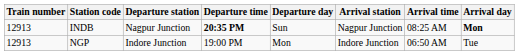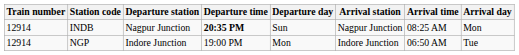INDB | Train number: 12913 -> 12914
INDB | Arrival day: bold -> normal
NGP | Train number: 12913 -> 12914
